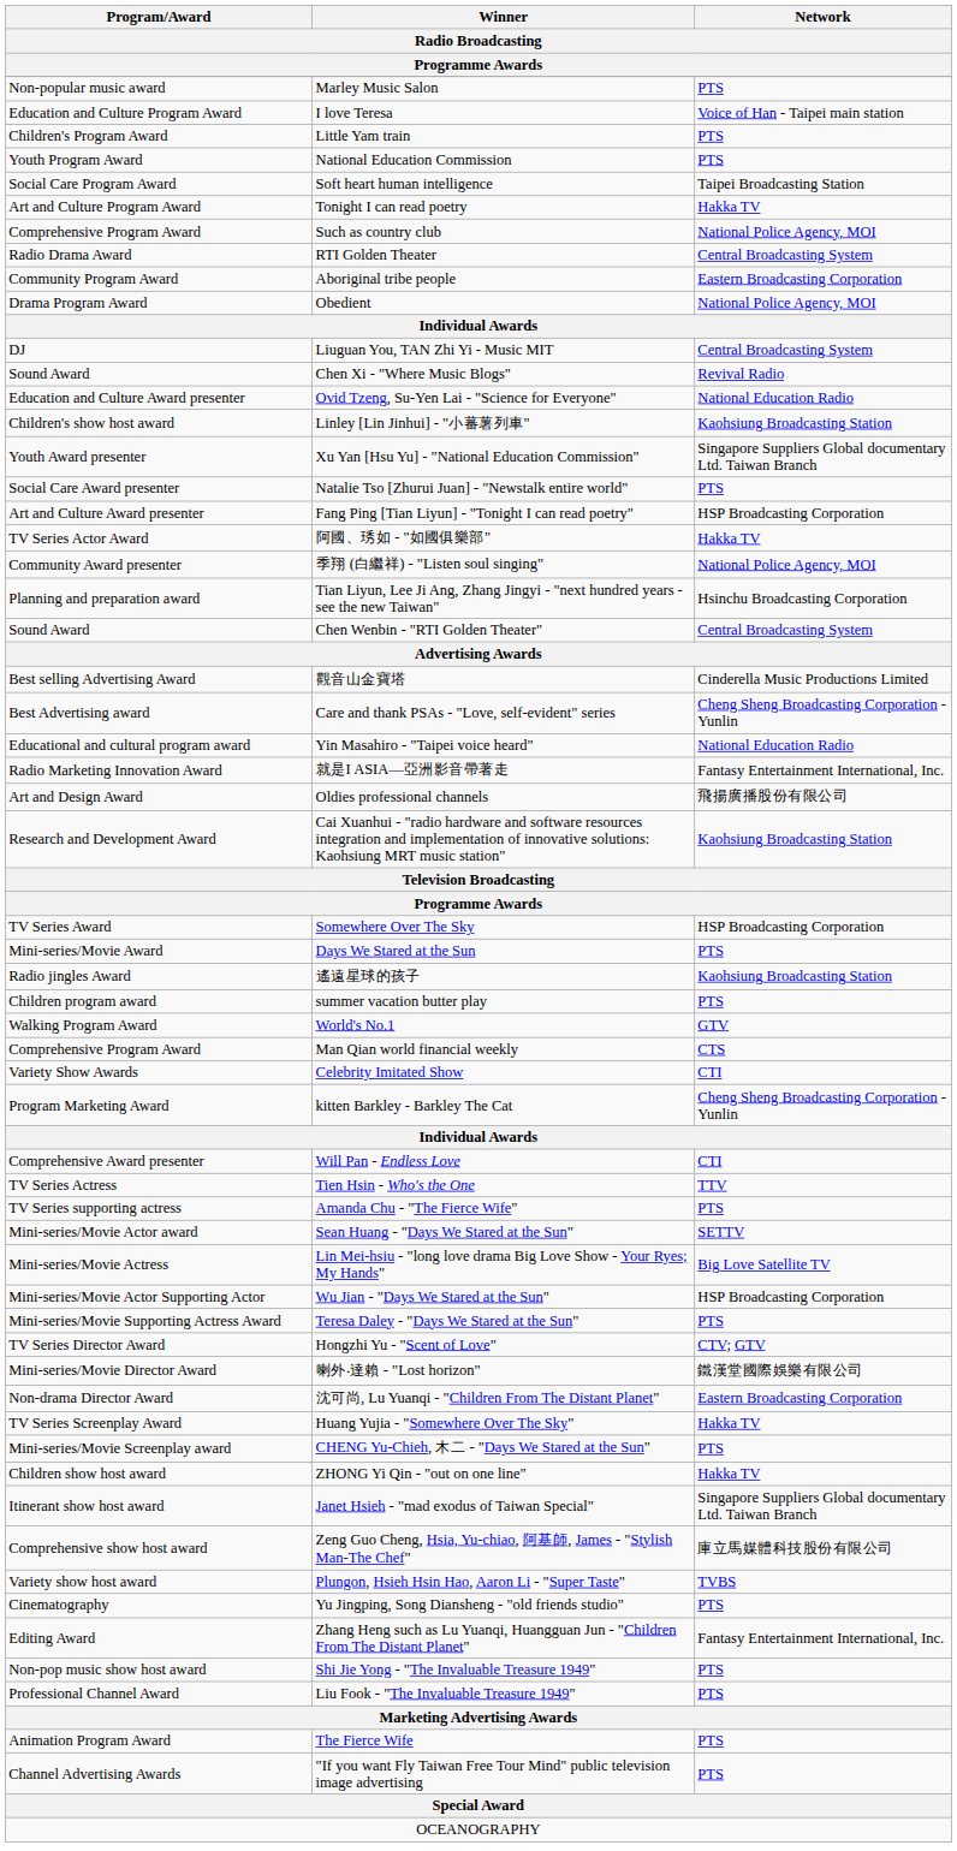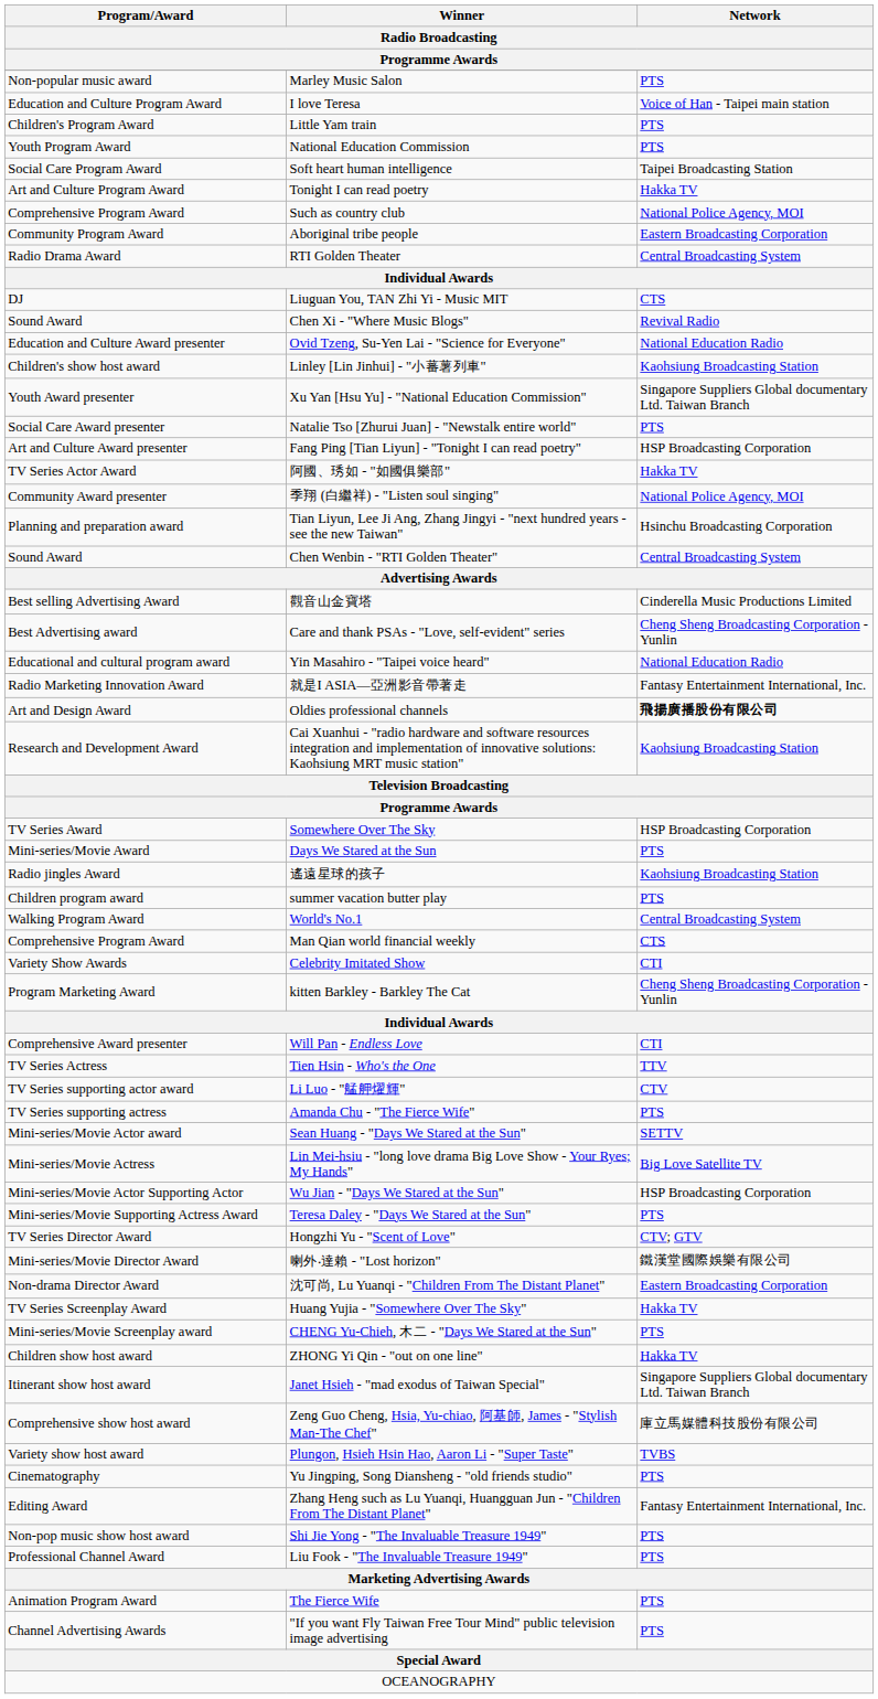rows swapped: Aboriginal tribe people <-> RTI Golden Theater
- row: Drama Program Award | Obedient | National Police Agency, MOI
Liuguan You, TAN Zhi Yi - Music MIT | Network: Central Broadcasting System -> CTS
Oldies professional channels | Network: normal -> bold
World's No.1 | Network: GTV -> Central Broadcasting System
+ row: TV Series supporting actor award | Li Luo - "艋舺燿輝" | CTV
